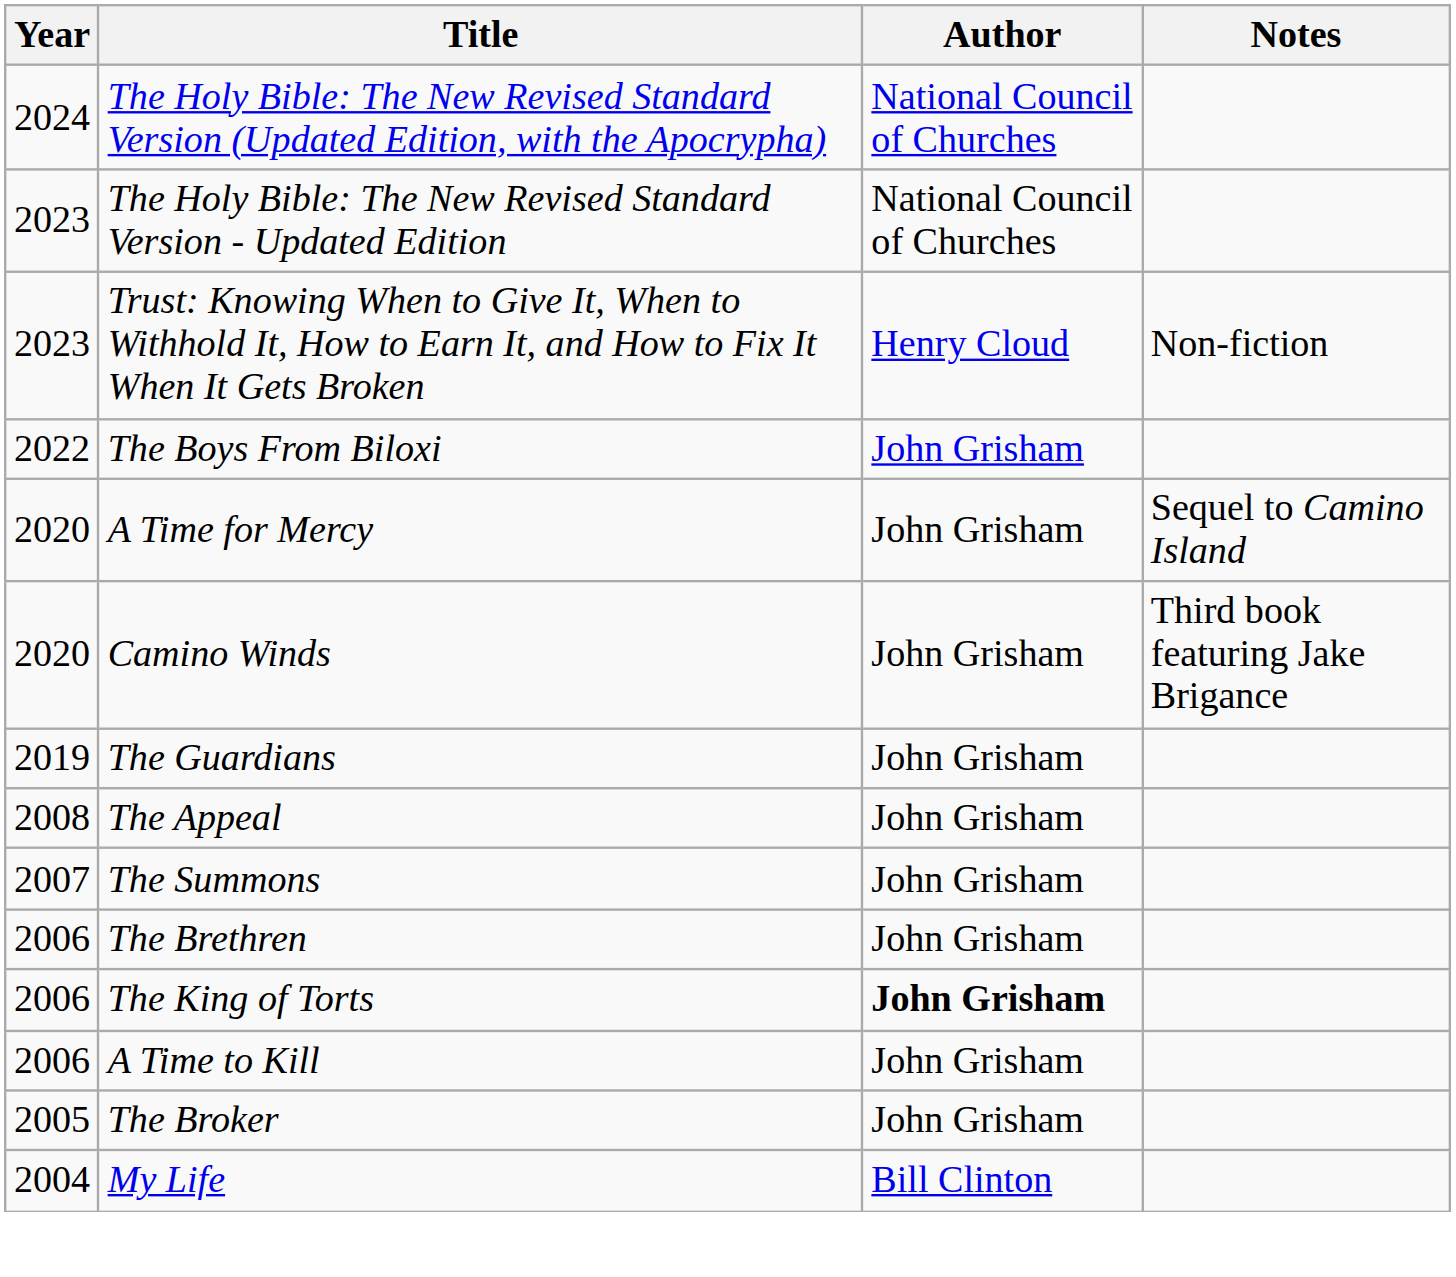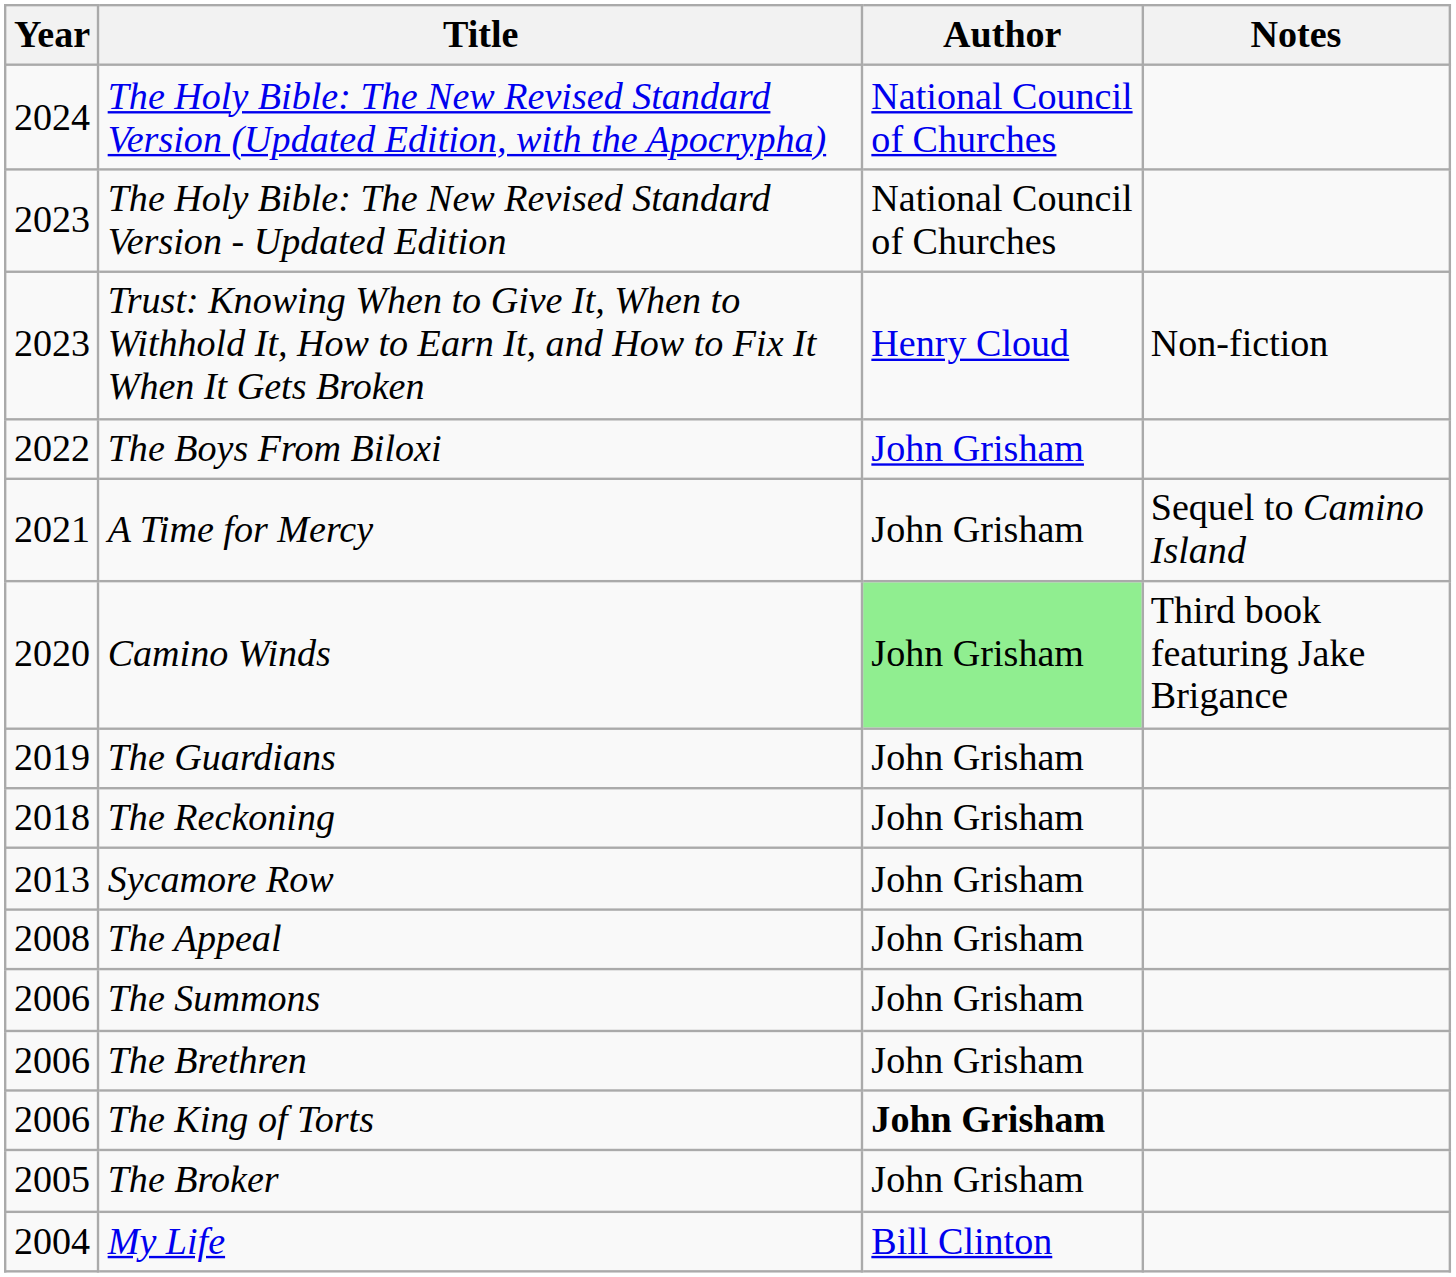A Time for Mercy | Year: 2020 -> 2021
Camino Winds | Author: no background -> lightgreen background
+ row: 2018 | The Reckoning | John Grisham
+ row: 2013 | Sycamore Row | John Grisham
The Summons | Year: 2007 -> 2006
- row: 2006 | A Time to Kill | John Grisham
